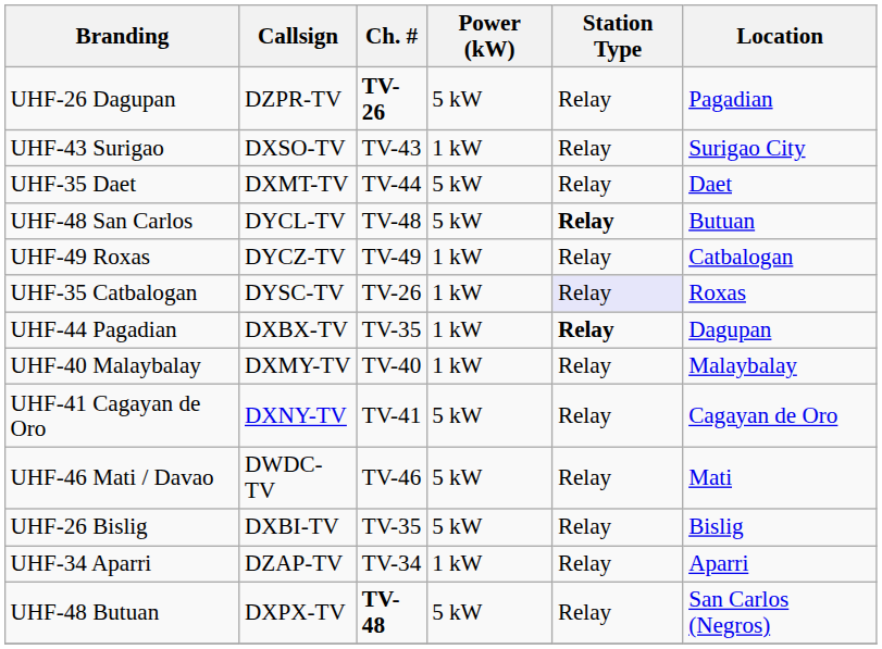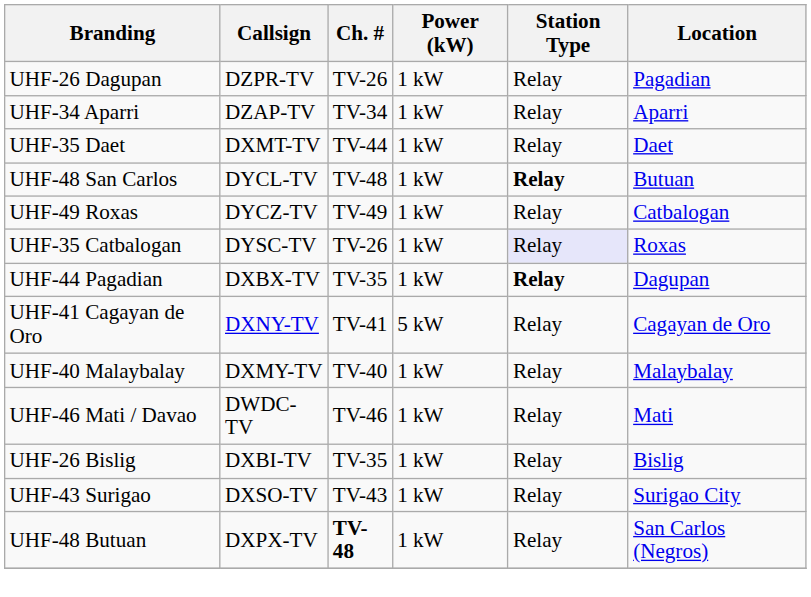UHF-26 Dagupan | Ch. #: bold -> normal
UHF-26 Dagupan | Power (kW): 5 kW -> 1 kW
rows swapped: UHF-34 Aparri <-> UHF-43 Surigao
UHF-35 Daet | Power (kW): 5 kW -> 1 kW
UHF-48 San Carlos | Power (kW): 5 kW -> 1 kW
rows swapped: UHF-41 Cagayan de Oro <-> UHF-40 Malaybalay
UHF-46 Mati / Davao | Power (kW): 5 kW -> 1 kW
UHF-26 Bislig | Power (kW): 5 kW -> 1 kW
UHF-48 Butuan | Power (kW): 5 kW -> 1 kW
